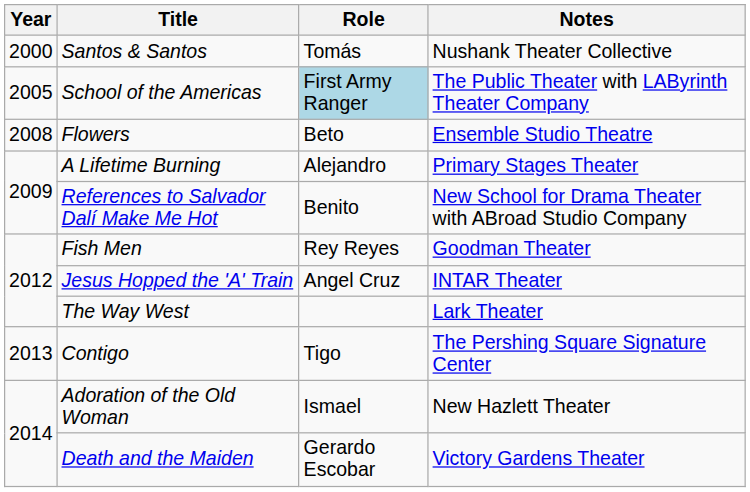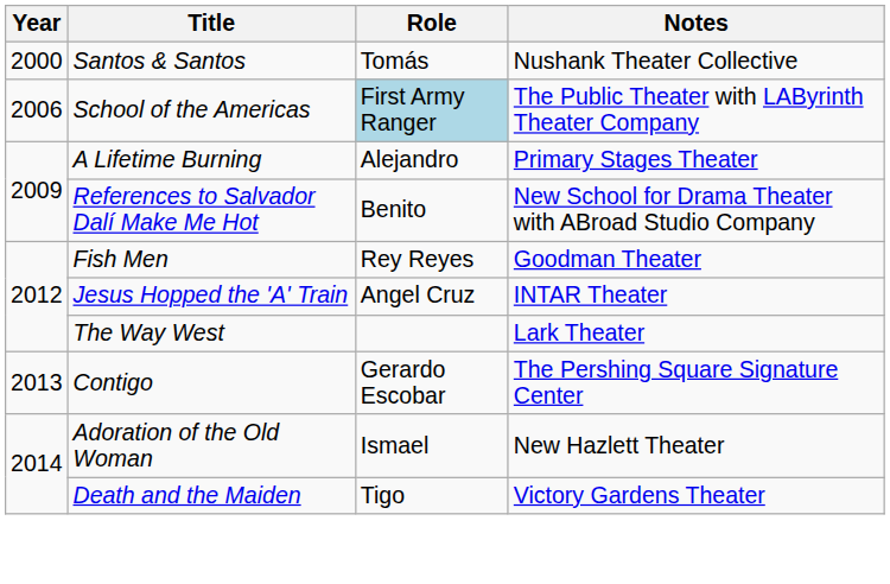School of the Americas | Year: 2005 -> 2006
- row: 2008 | Flowers | Beto | Ensemble Studio Theatre
Contigo | Role: Tigo -> Gerardo Escobar
Death and the Maiden | Role: Gerardo Escobar -> Tigo
